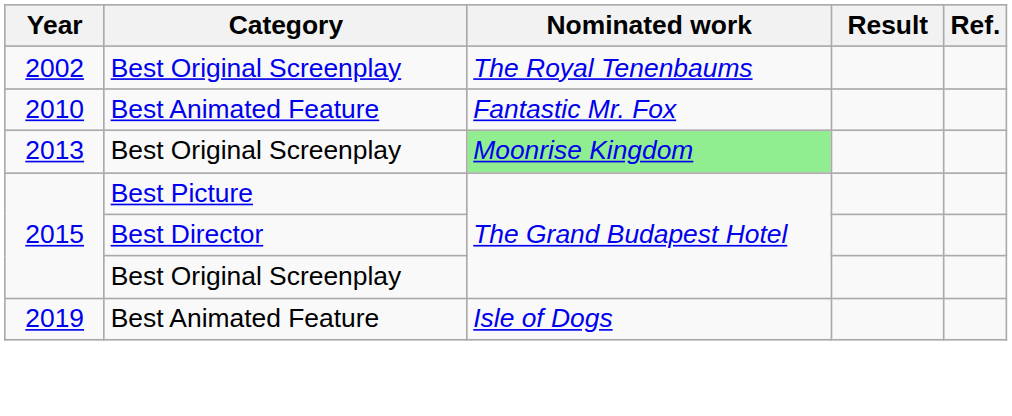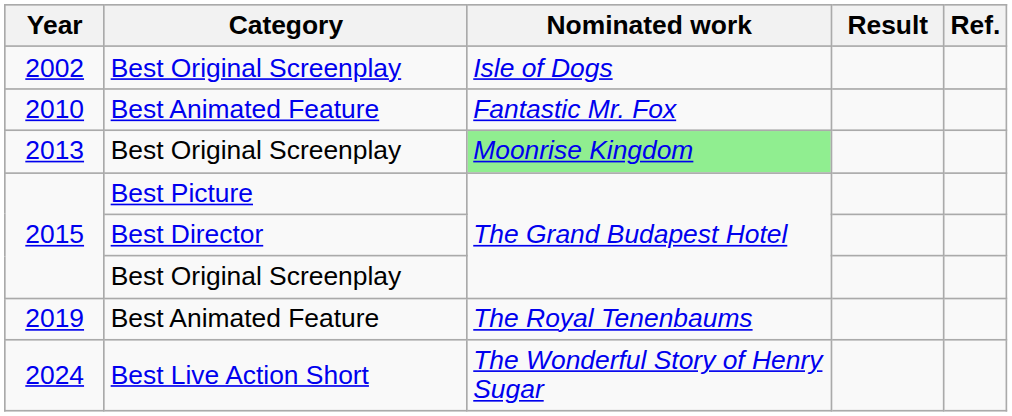2002 | Nominated work: The Royal Tenenbaums -> Isle of Dogs
2019 | Nominated work: Isle of Dogs -> The Royal Tenenbaums
+ row: 2024 | Best Live Action Short | The Wonderful Story of Henry Sugar
